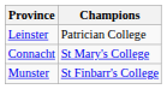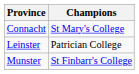rows swapped: Connacht <-> Leinster
